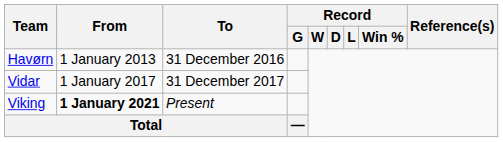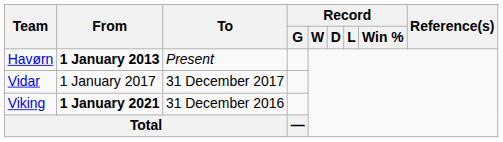Havørn | From: normal -> bold
Havørn | To: 31 December 2016 -> Present
Viking | To: Present -> 31 December 2016
